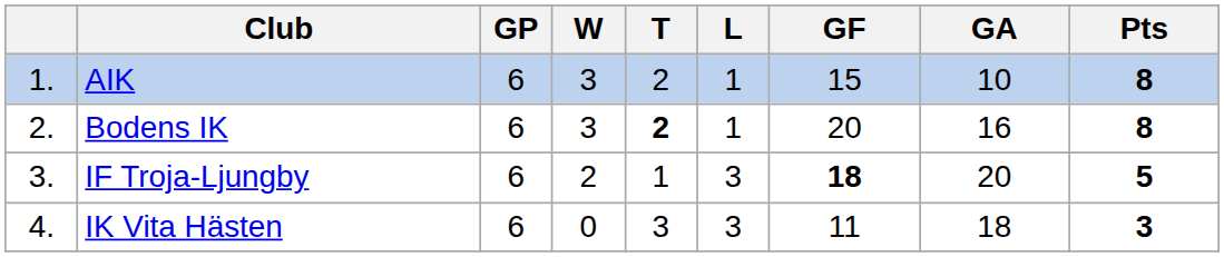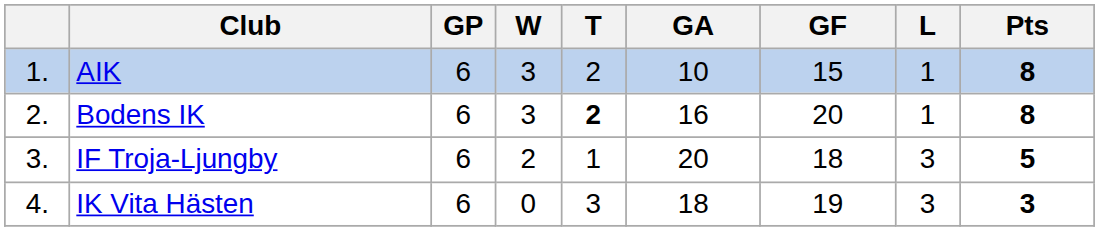columns swapped: L <-> GA
IF Troja-Ljungby | GF: bold -> normal
IK Vita Hästen | GF: 11 -> 19
